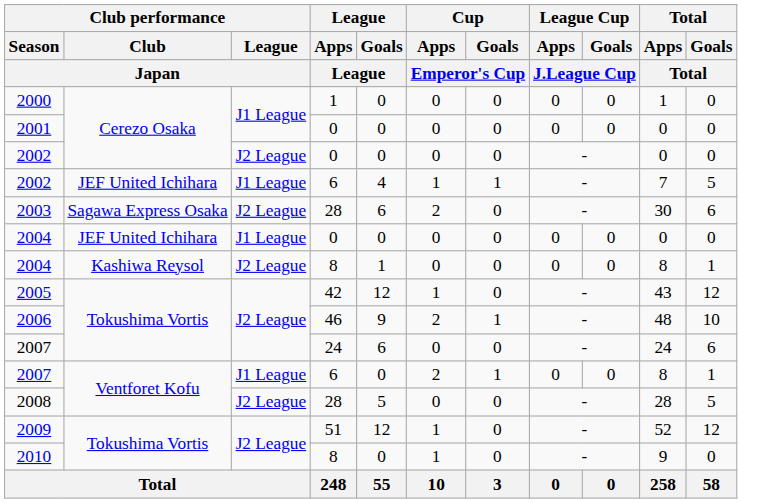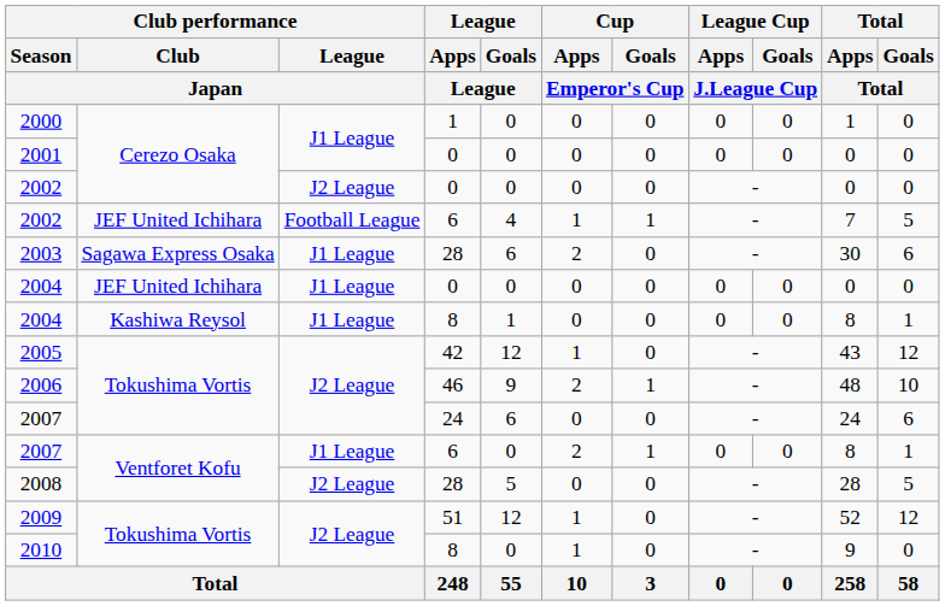2002 / 6 | Club performance / League / Japan: J1 League -> Football League
2003 | Club performance / League / Japan: J2 League -> J1 League
2004 / 8 | Club performance / League / Japan: J2 League -> J1 League
